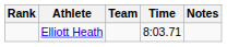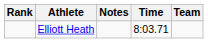columns swapped: Team <-> Notes
